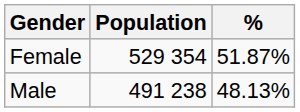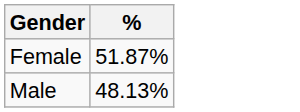- column: Population | 529 354 | 491 238
